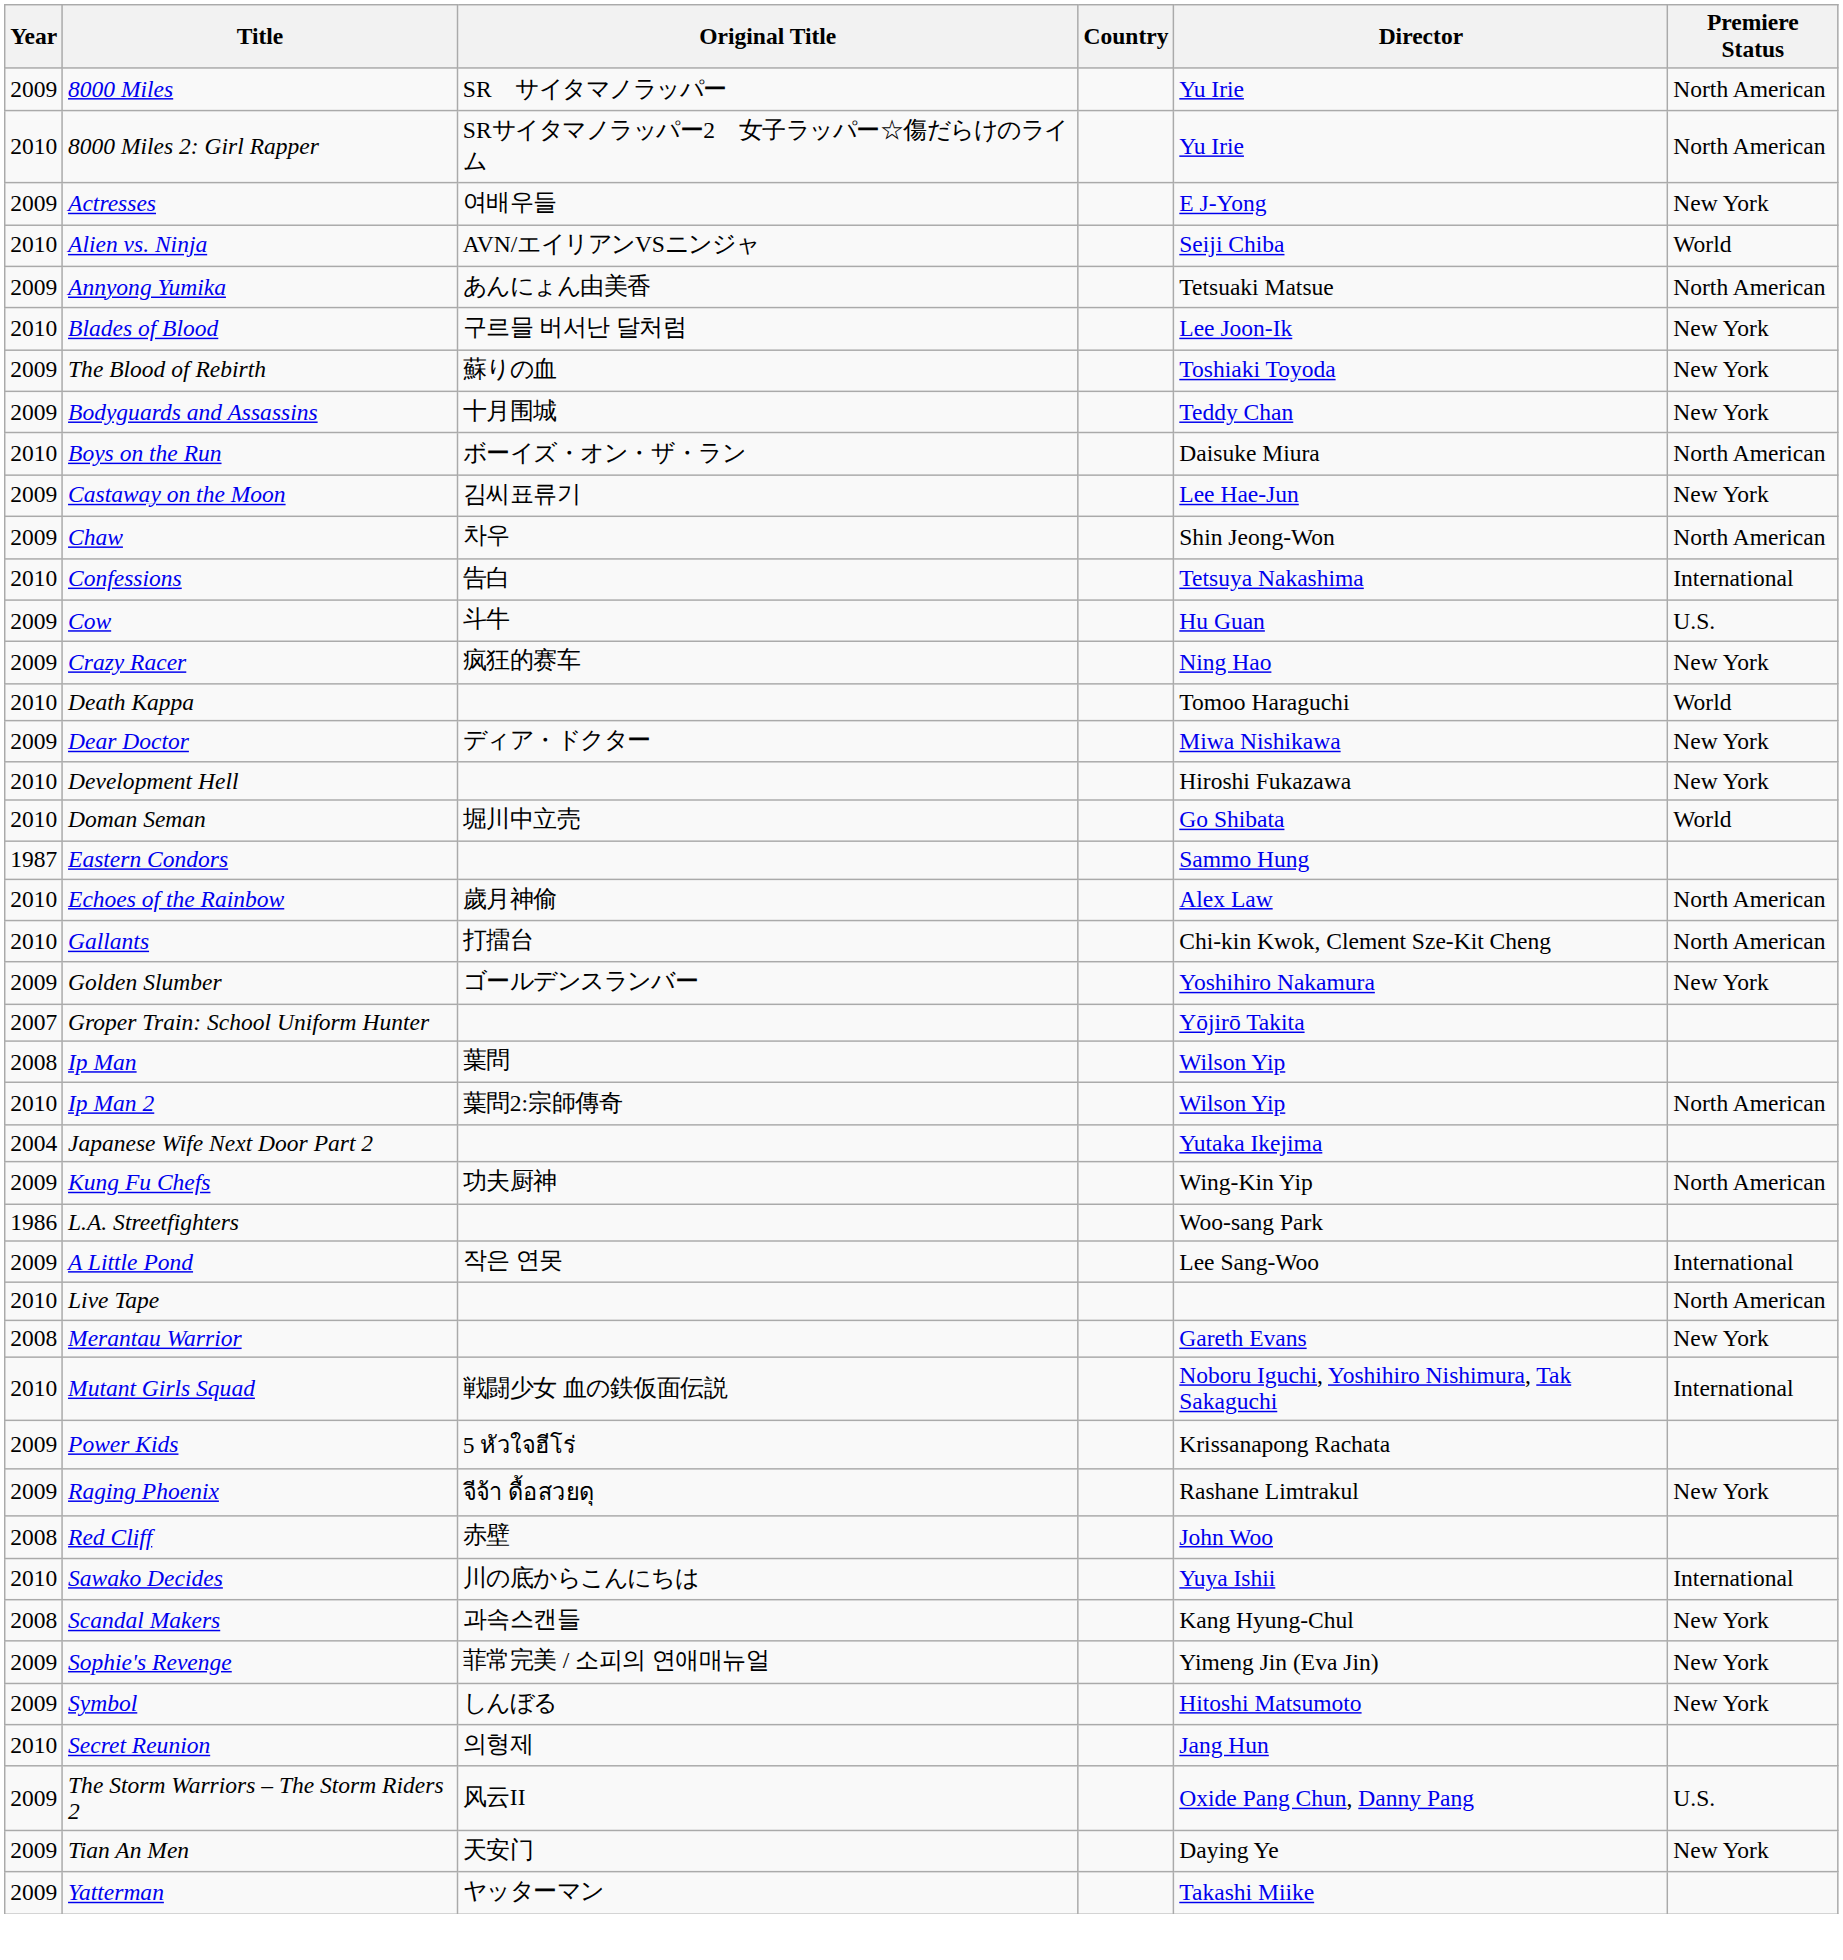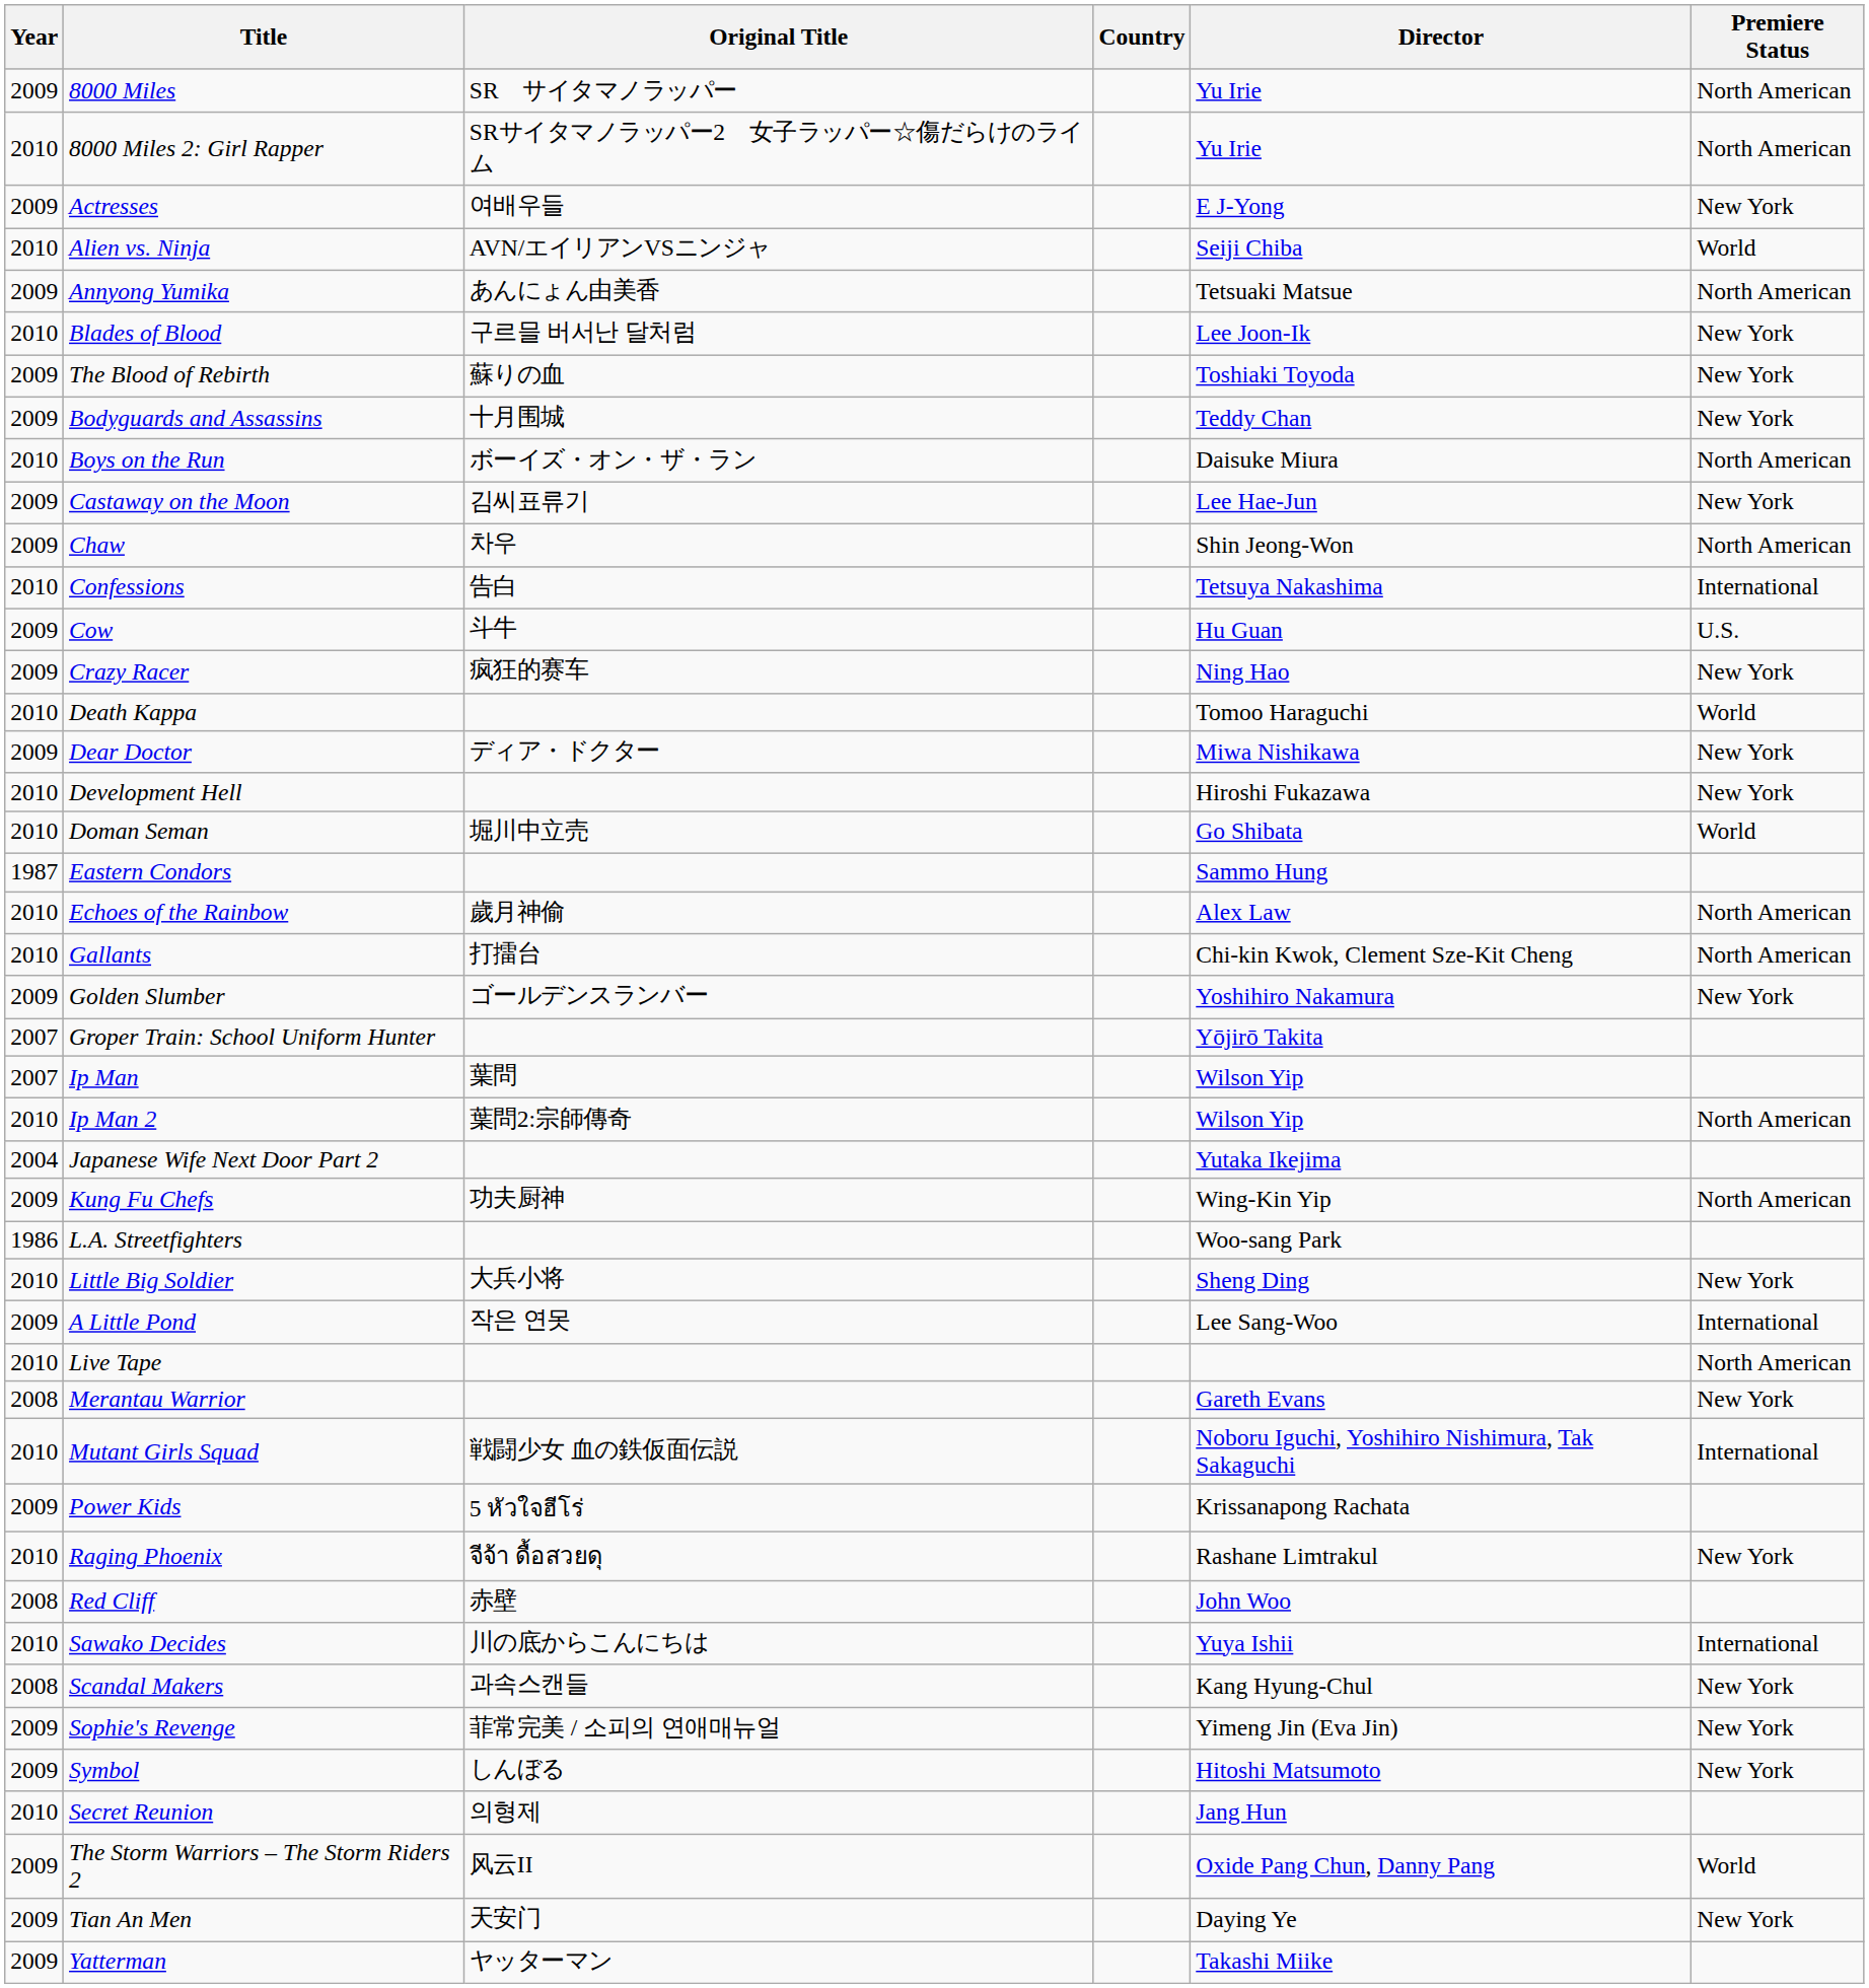Ip Man | Year: 2008 -> 2007
+ row: 2010 | Little Big Soldier | 大兵小将 | Sheng Ding | New York
Raging Phoenix | Year: 2009 -> 2010
The Storm Warriors – The Storm Riders 2 | Premiere Status: U.S. -> World
